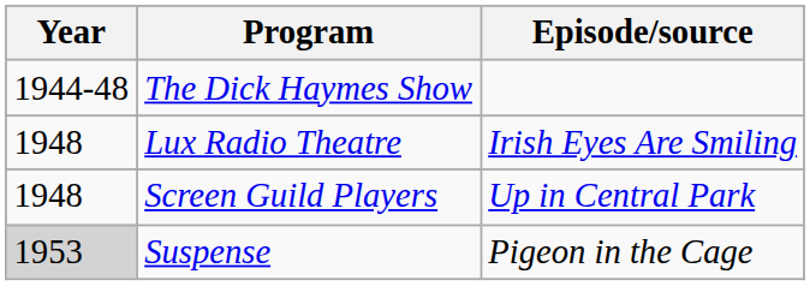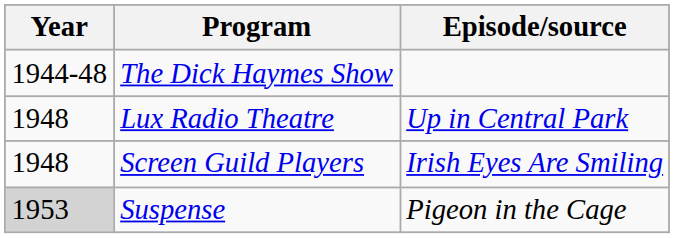Lux Radio Theatre | Episode/source: Irish Eyes Are Smiling -> Up in Central Park
Screen Guild Players | Episode/source: Up in Central Park -> Irish Eyes Are Smiling
